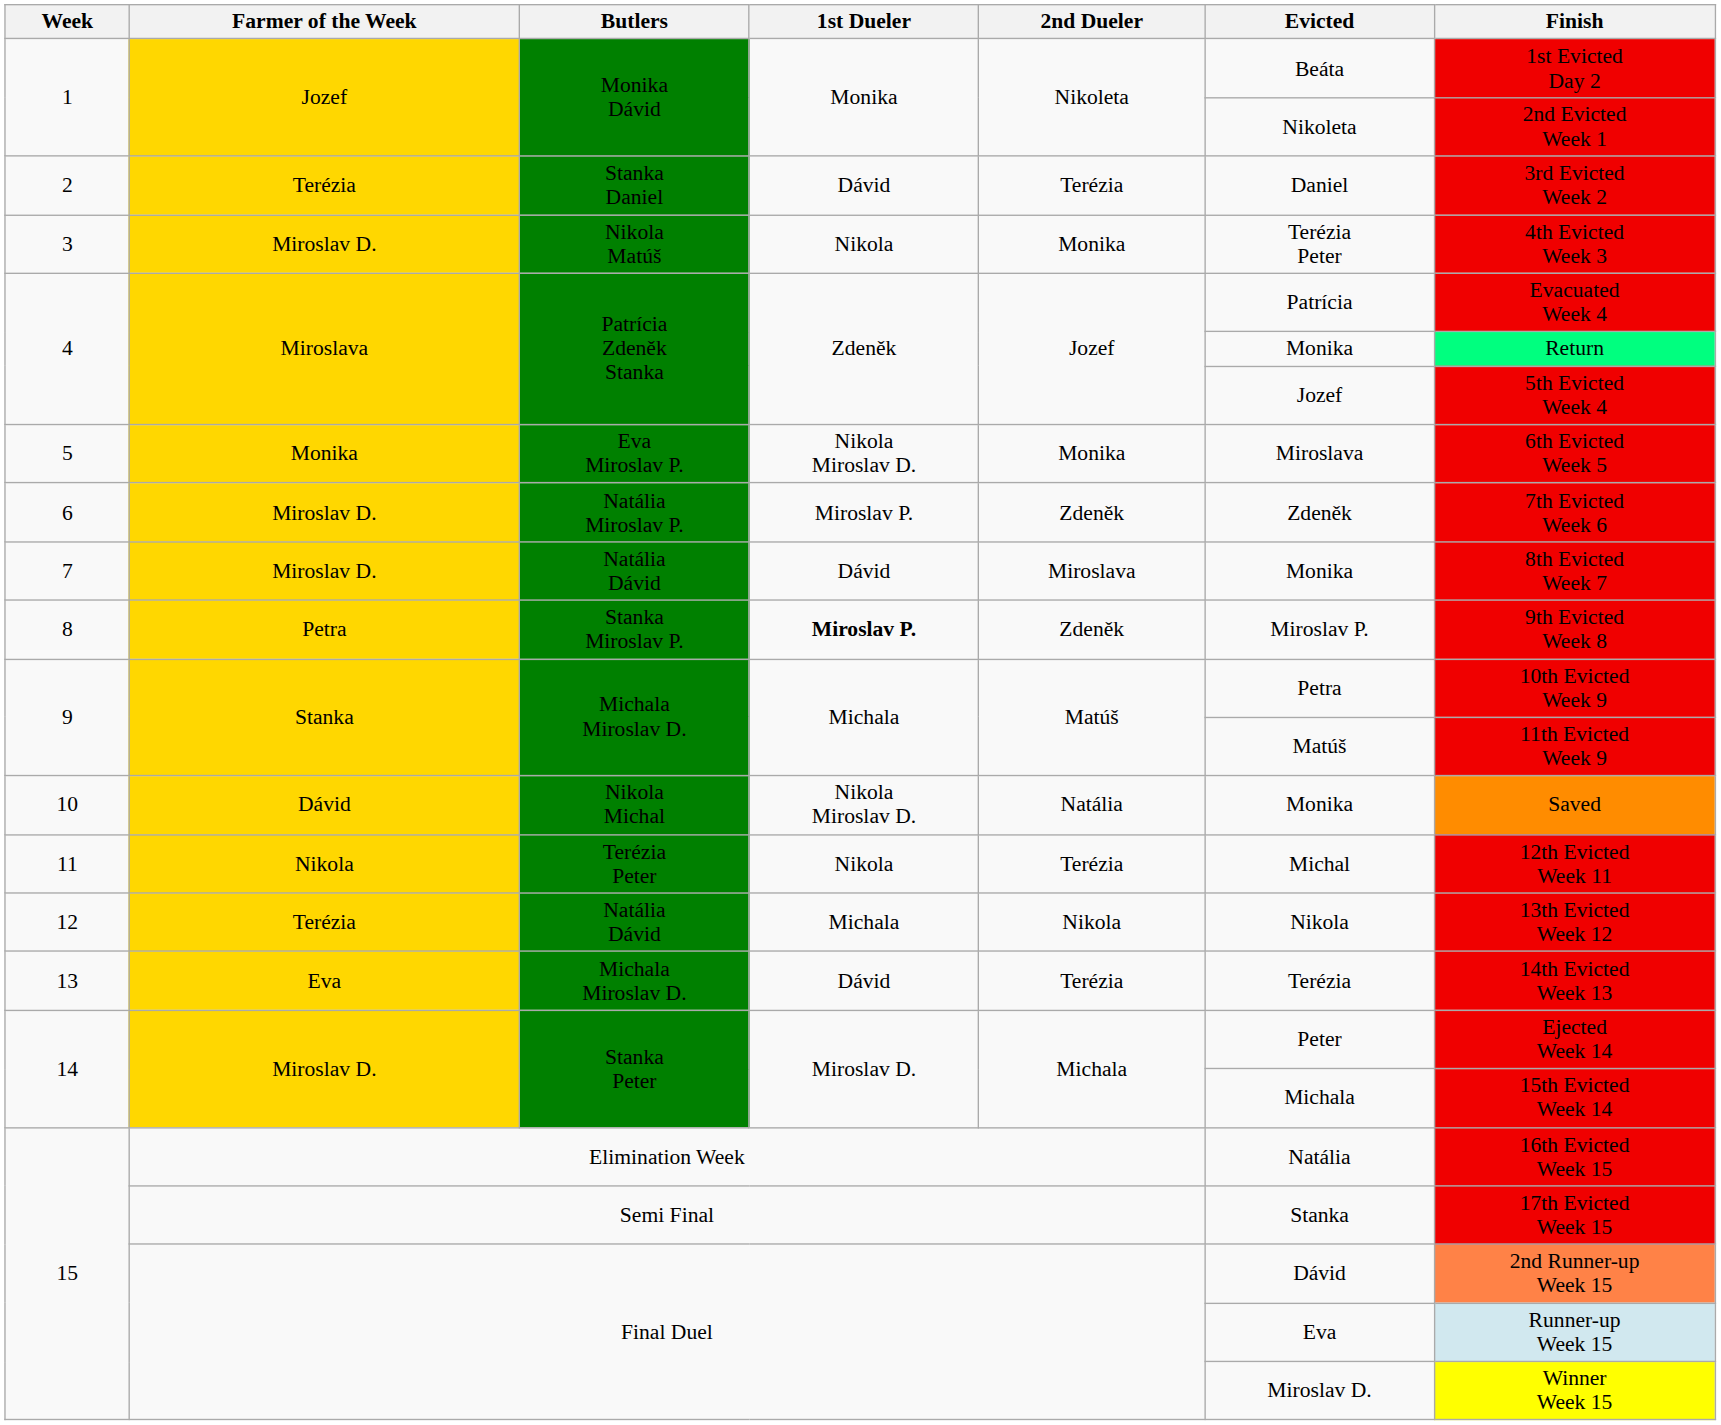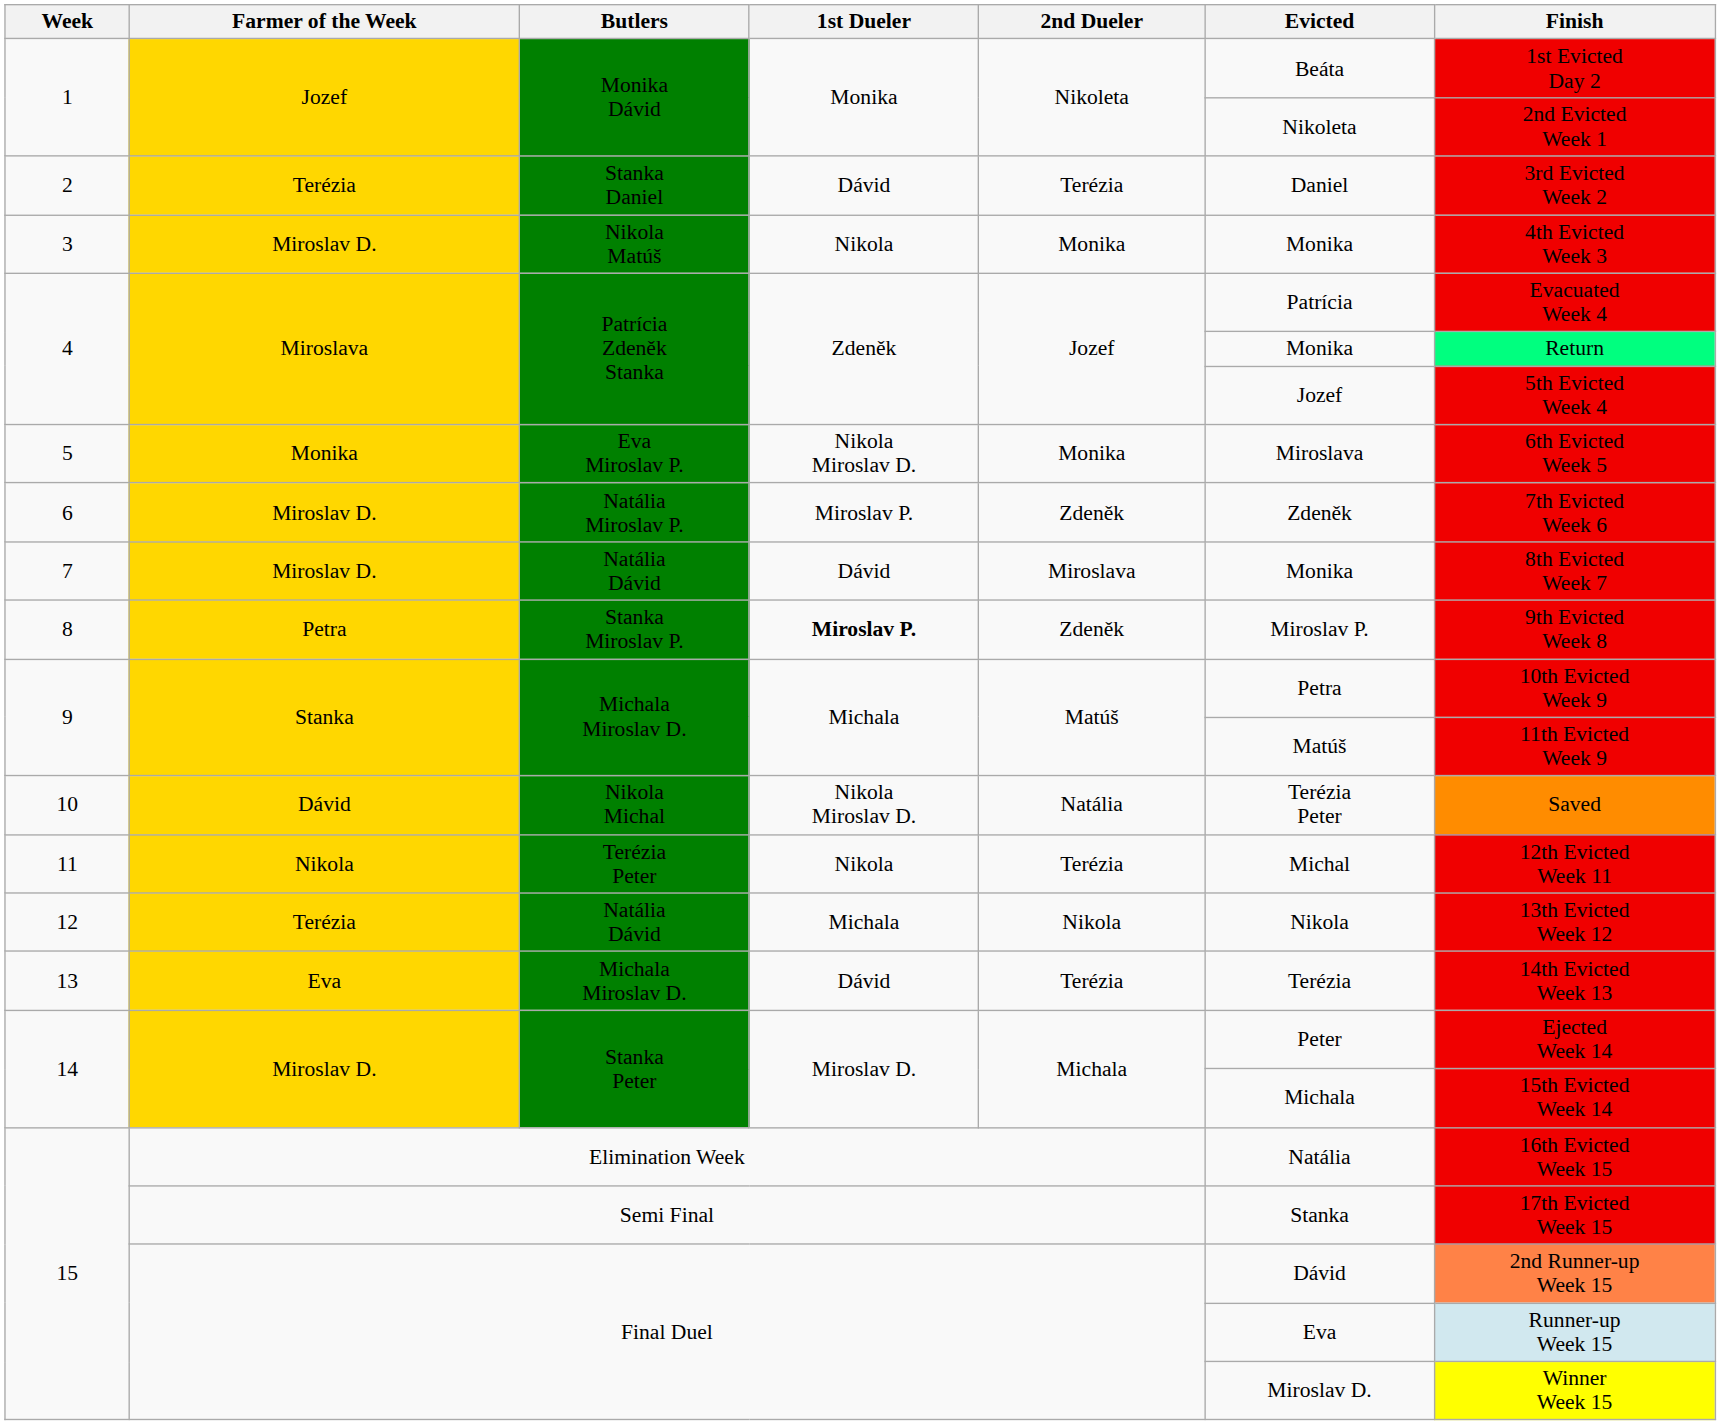3 | Evicted: Terézia Peter -> Monika
10 | Evicted: Monika -> Terézia Peter
